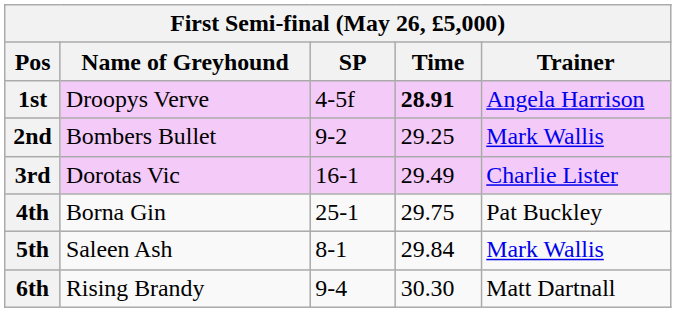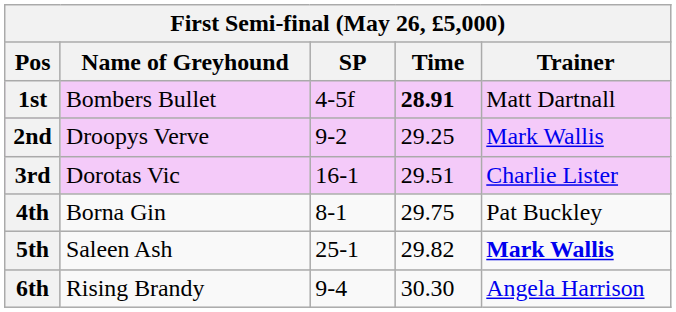1st | Name of Greyhound: Droopys Verve -> Bombers Bullet
1st | Trainer: Angela Harrison -> Matt Dartnall
2nd | Name of Greyhound: Bombers Bullet -> Droopys Verve
3rd | Time: 29.49 -> 29.51
4th | SP: 25-1 -> 8-1
5th | SP: 8-1 -> 25-1
5th | Time: 29.84 -> 29.82
5th | Trainer: normal -> bold
6th | Trainer: Matt Dartnall -> Angela Harrison
